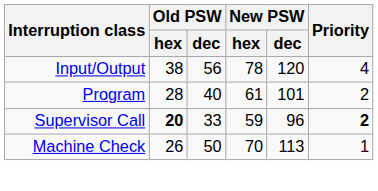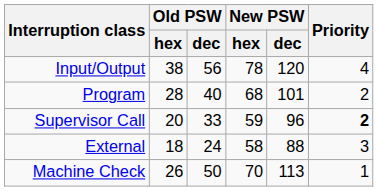Program | New PSW / hex: 61 -> 68
Supervisor Call | Old PSW / hex: bold -> normal
+ row: External | 18 | 24 | 58 | 88 | 3
